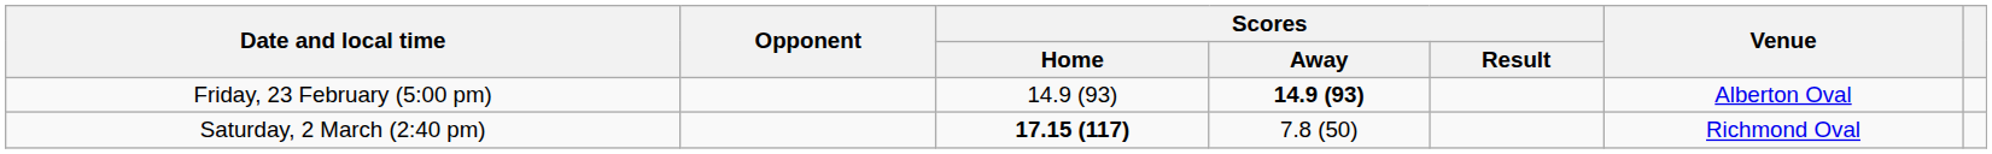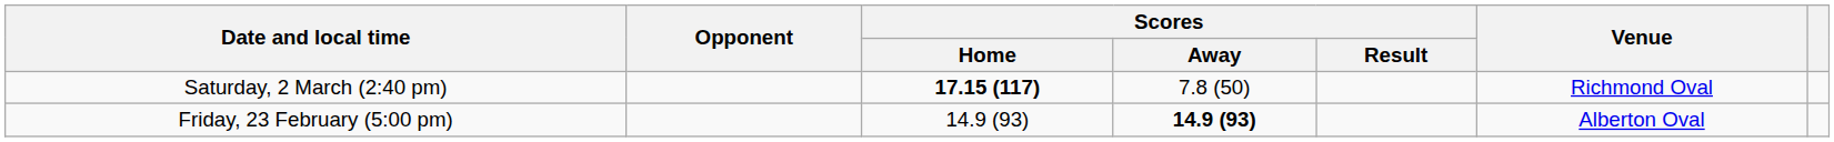rows swapped: Friday, 23 February (5:00 pm) <-> Saturday, 2 March (2:40 pm)
